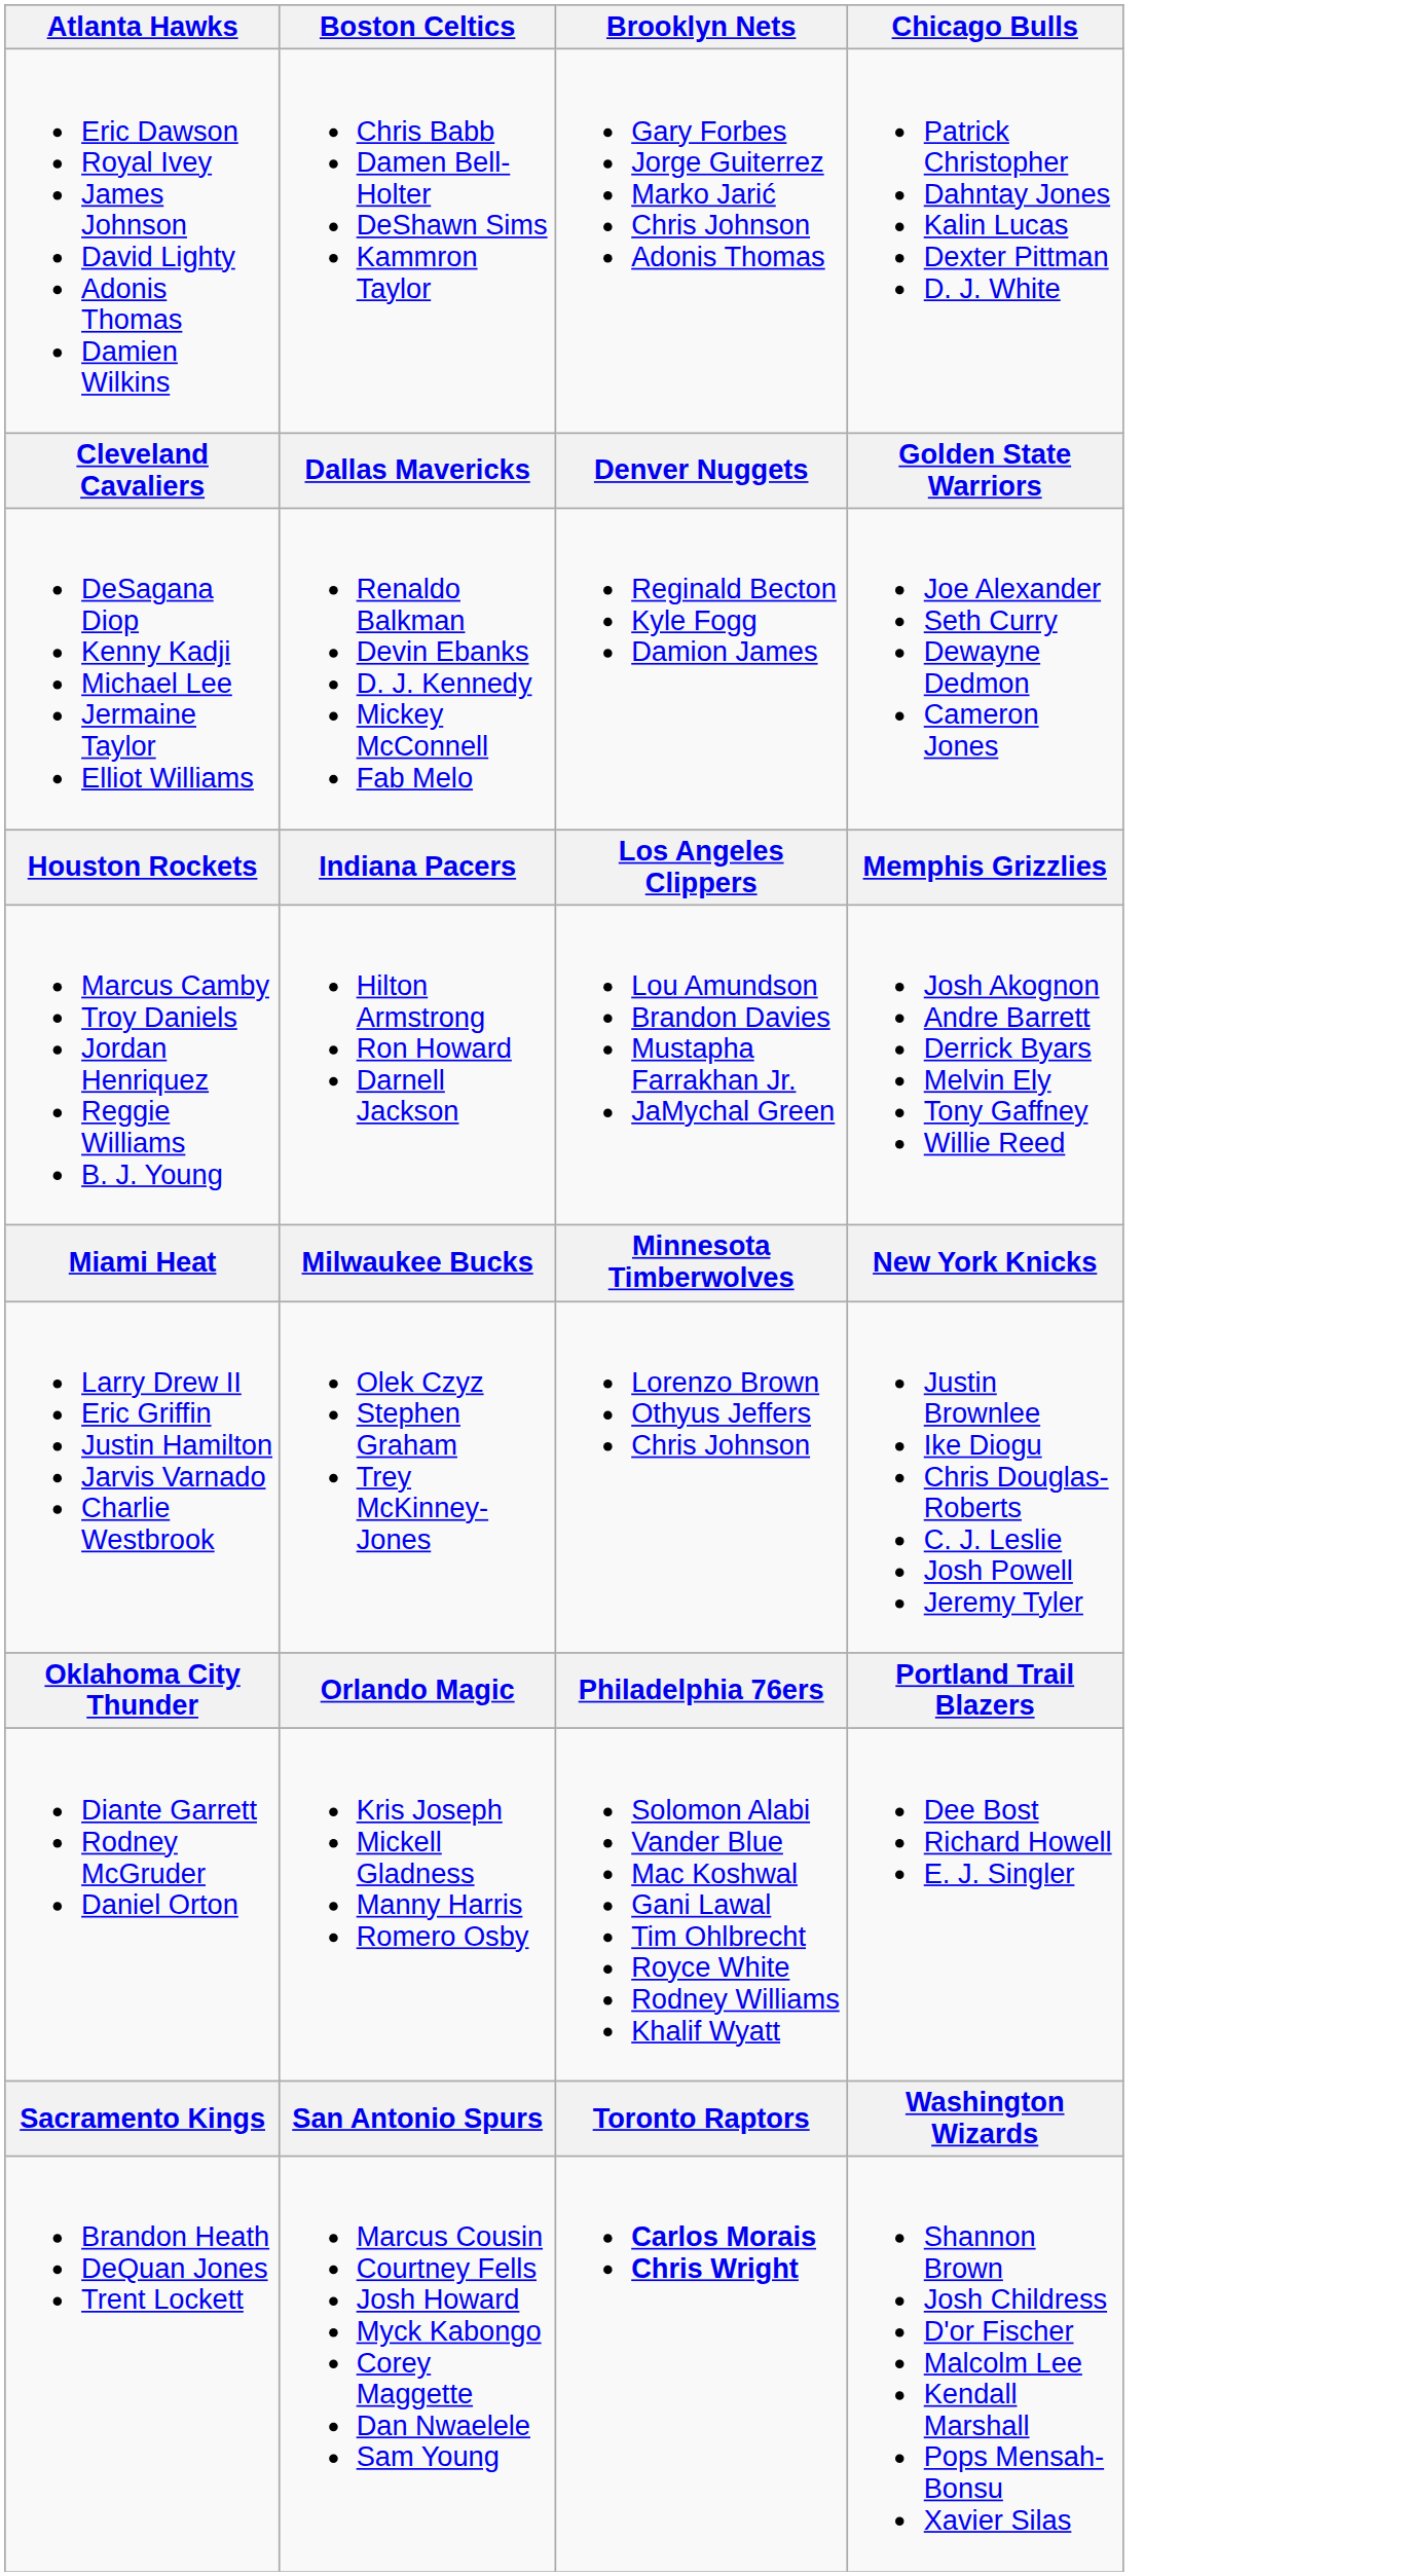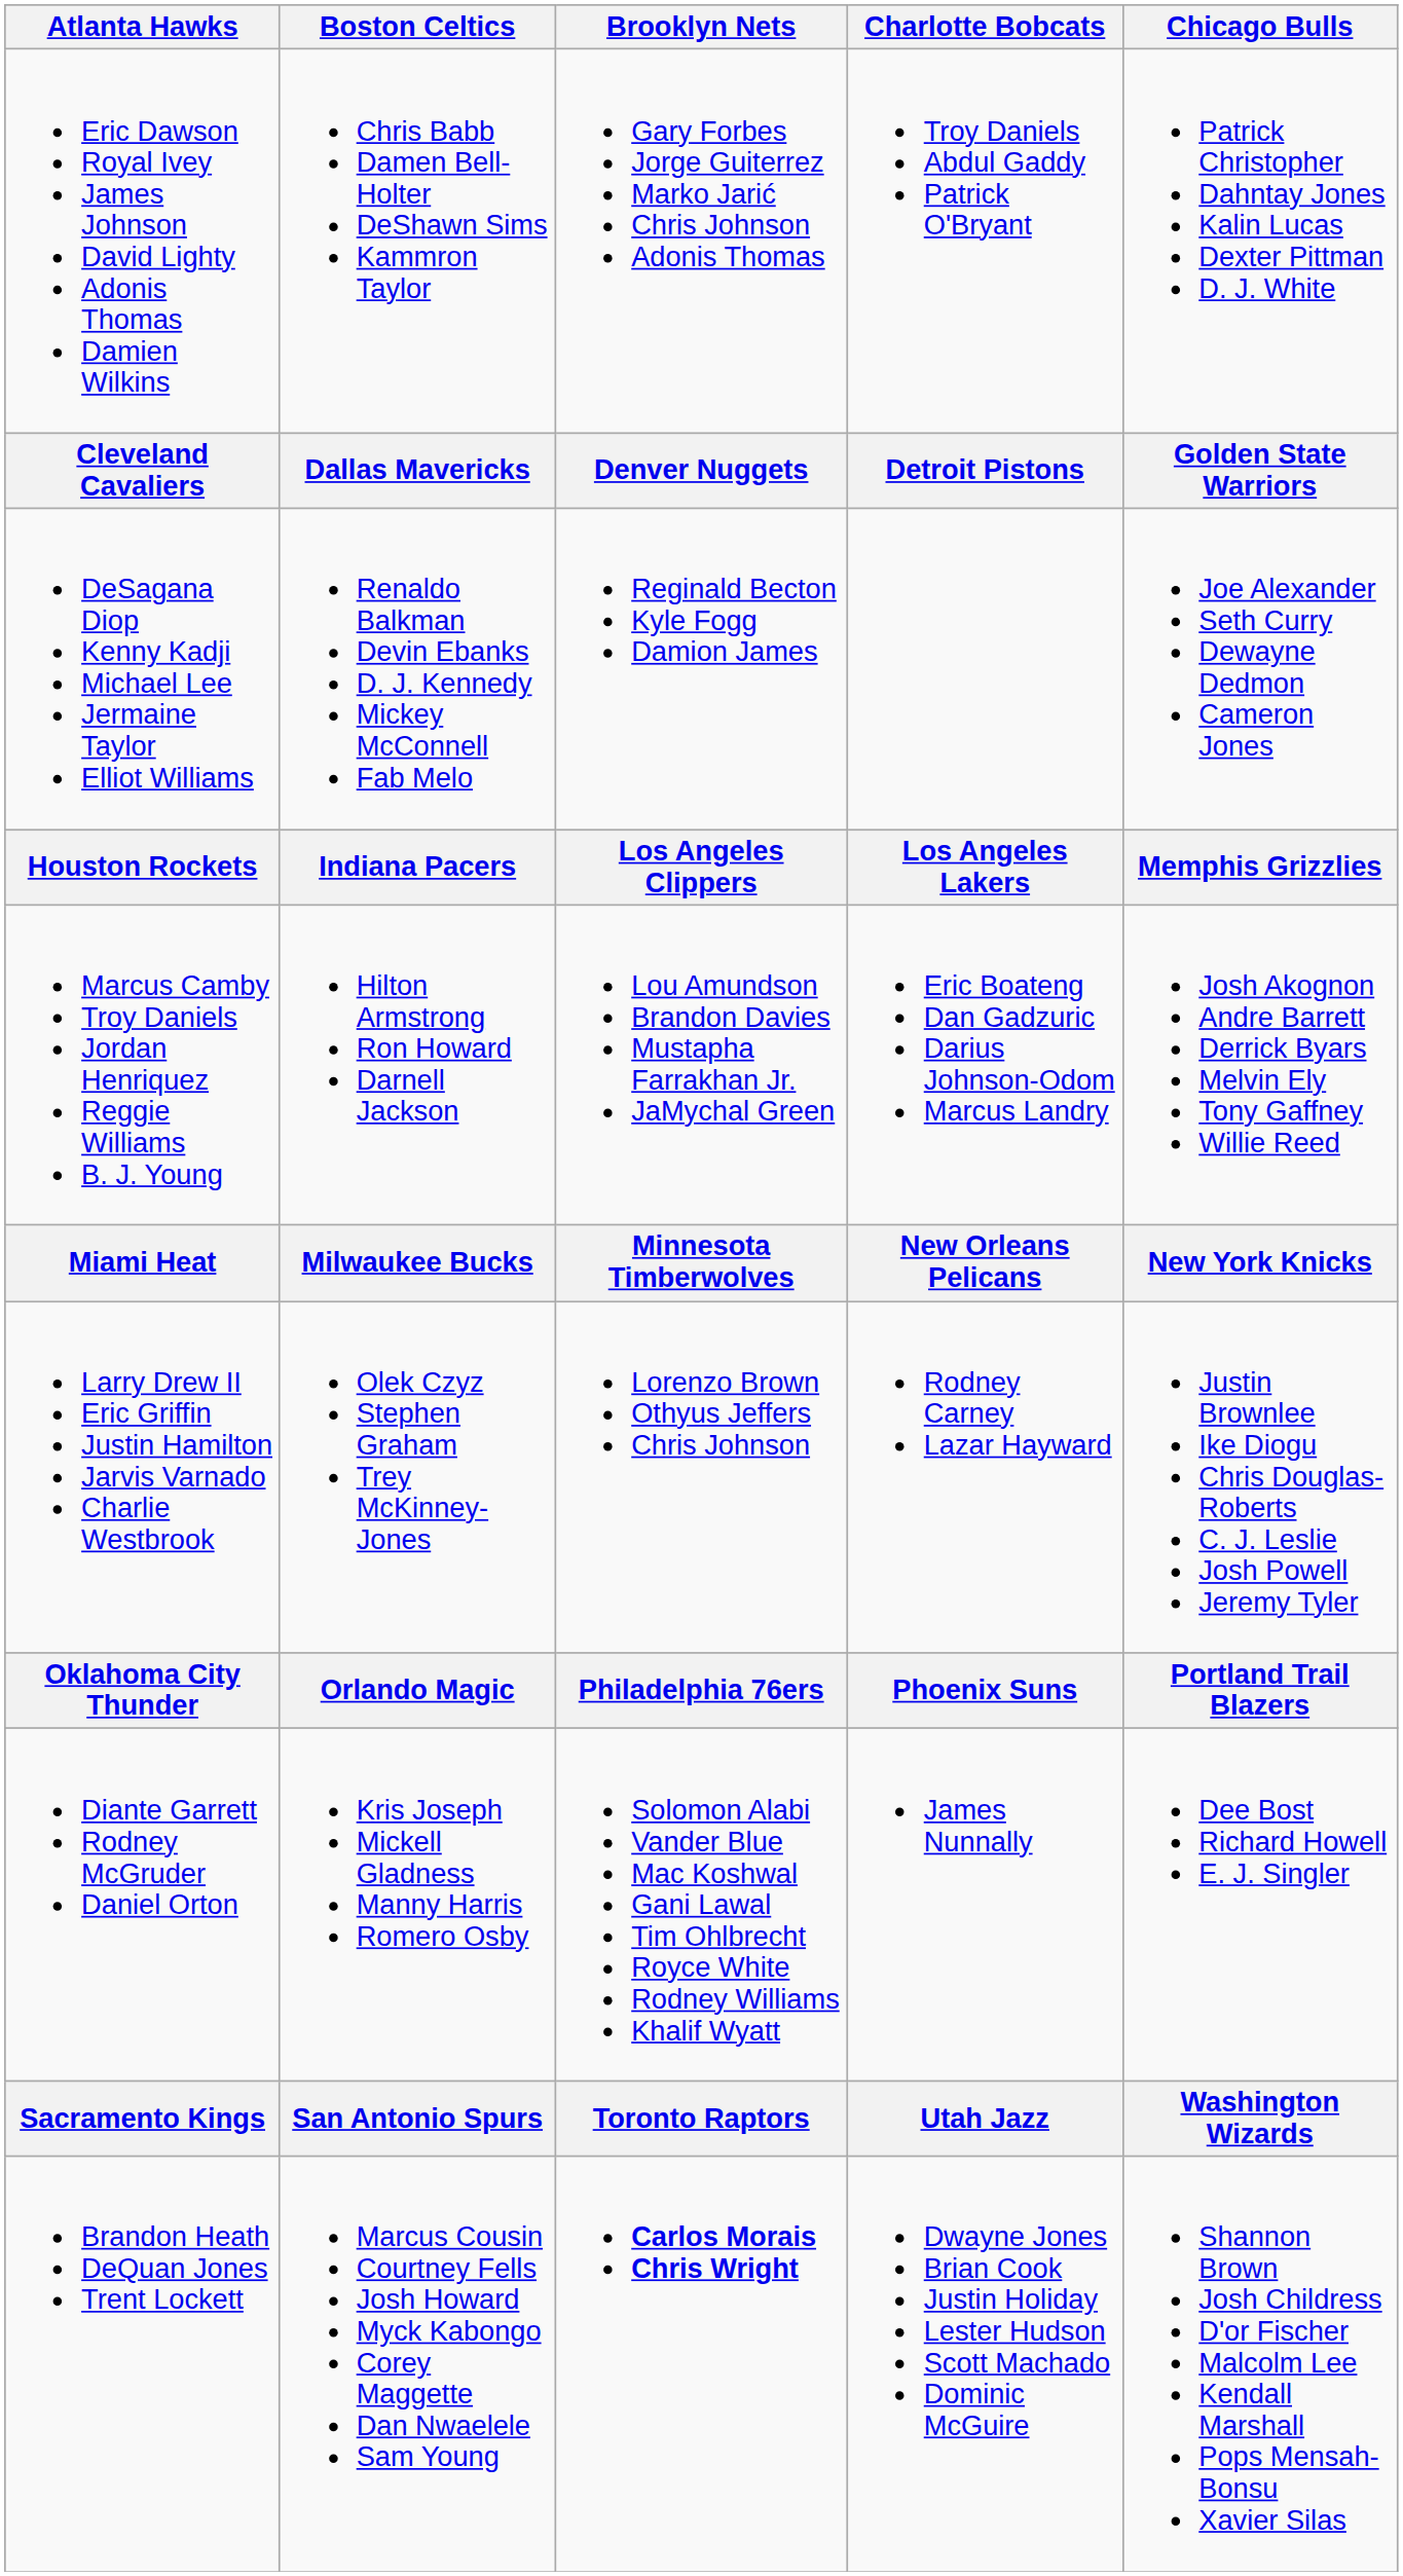+ column: Charlotte Bobcats | Troy Daniels Abdul Gaddy Patrick O'Bryant | Detroit Pistons | Los Angeles Lakers | Eric Boateng Dan Gadzuric Darius Johnson-Odom Marcus Landry | New Orleans Pelicans | Rodney Carney Lazar Hayward | Phoenix Suns | James Nunnally | Utah Jazz | Dwayne Jones Brian Cook Justin Holiday Lester Hudson Scott Machado Dominic McGuire
